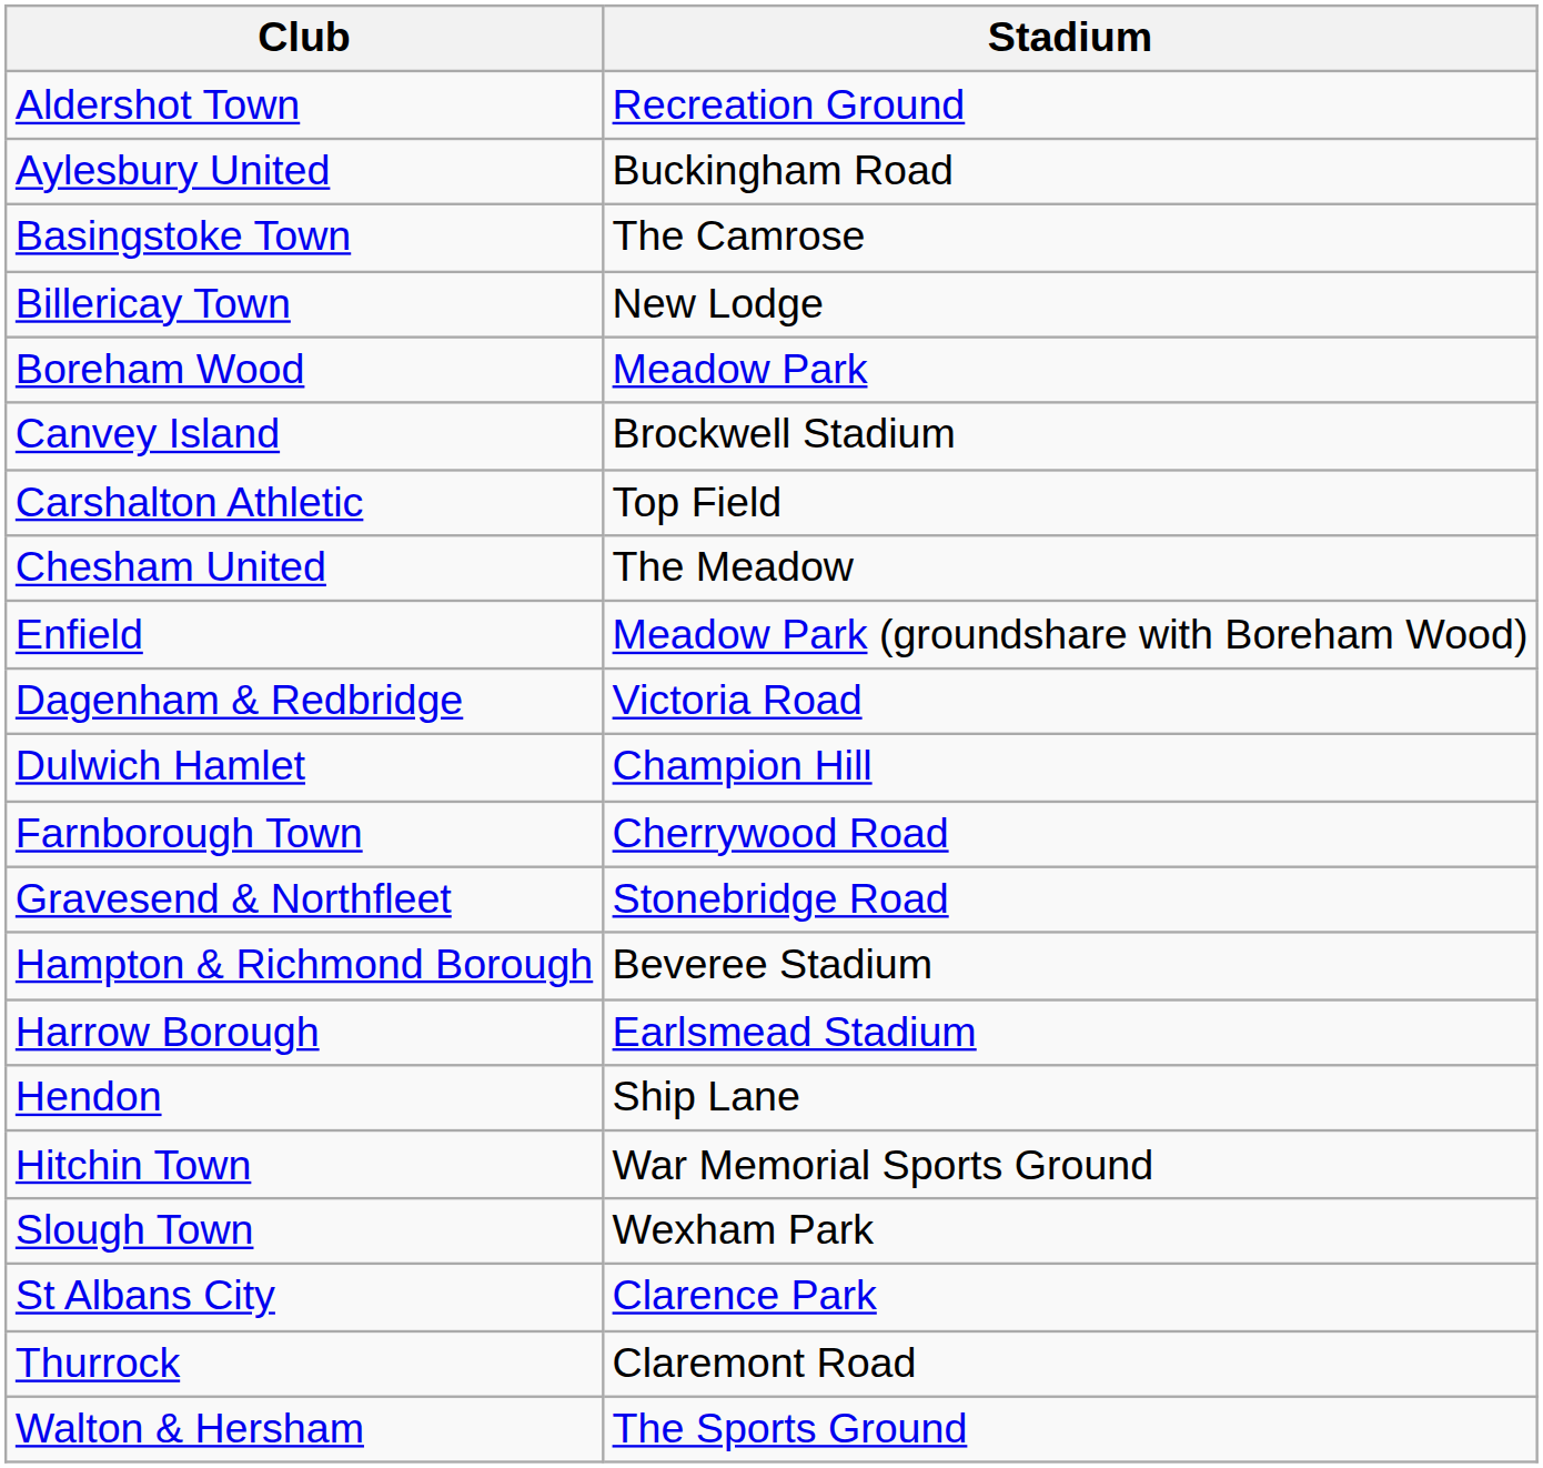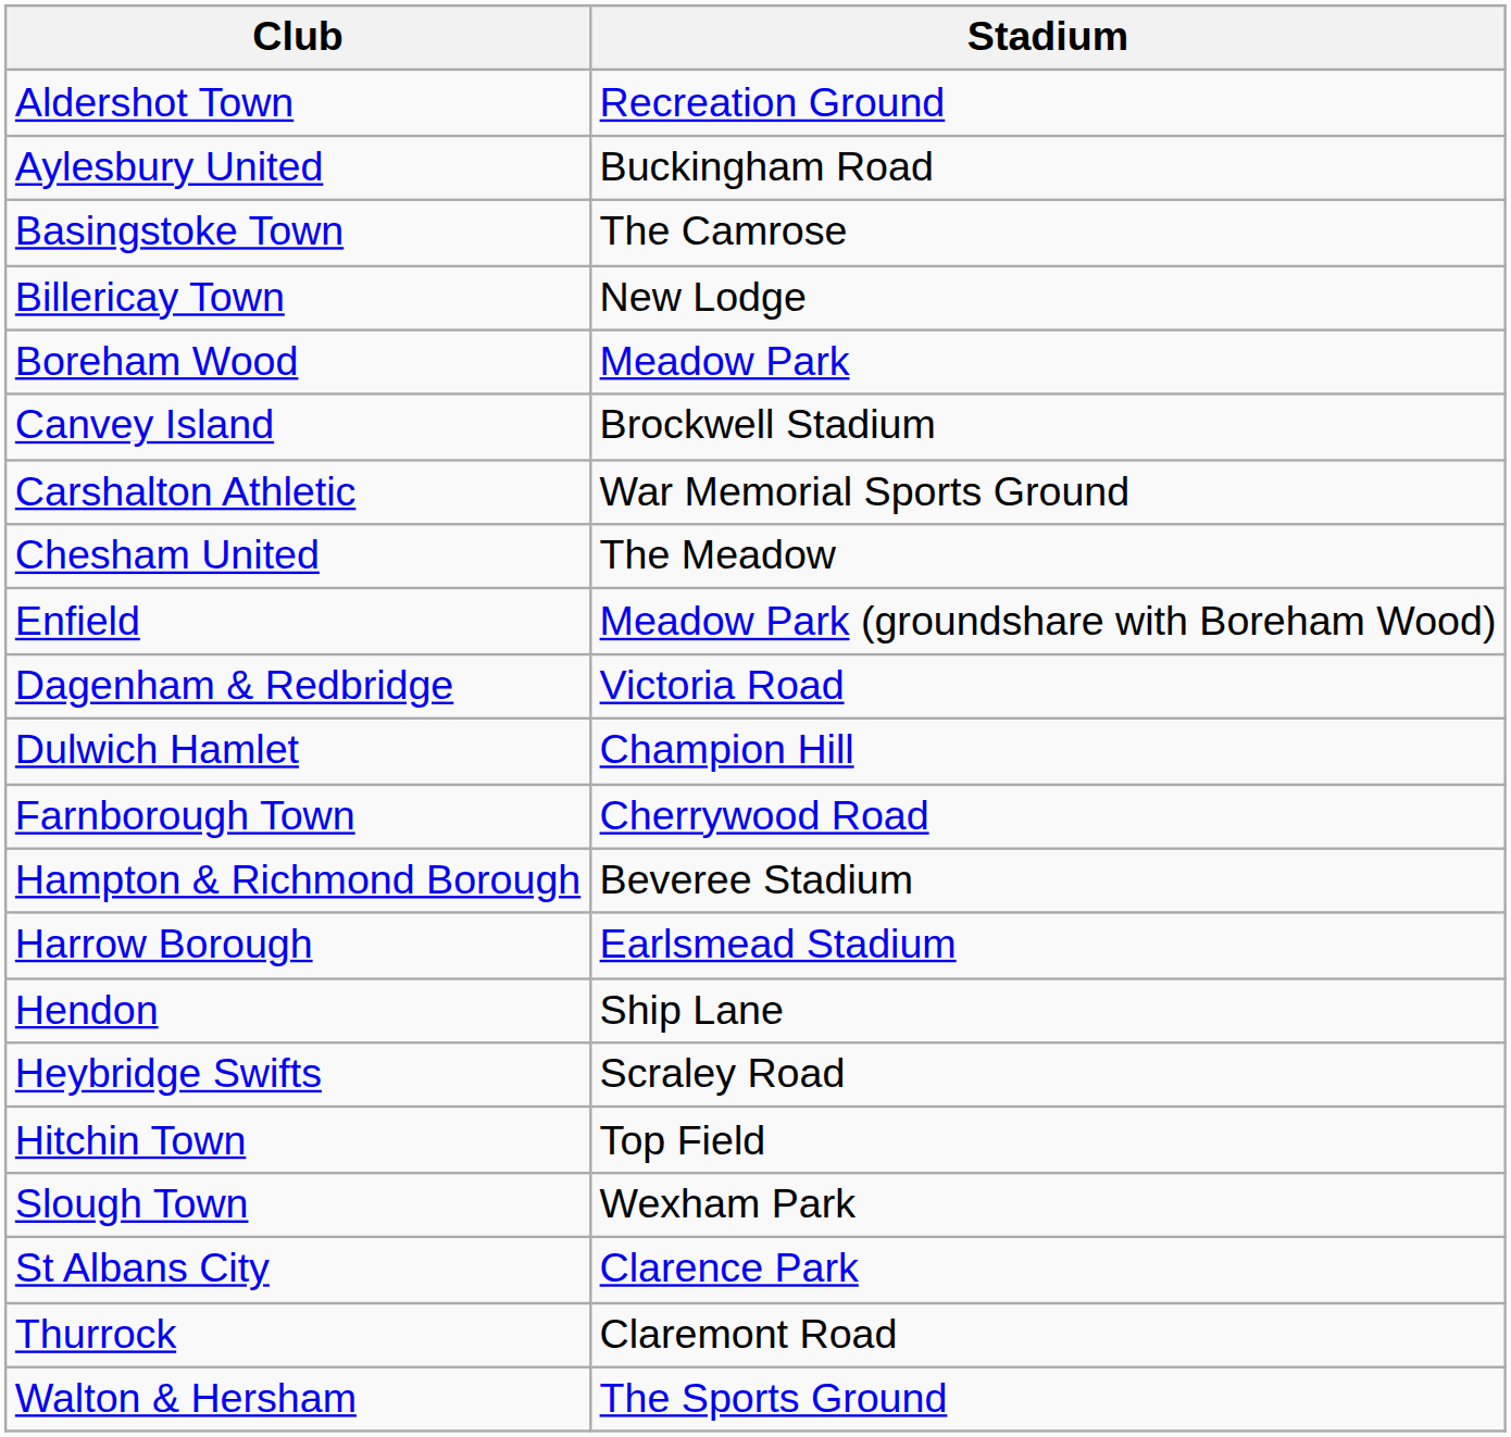Carshalton Athletic | Stadium: Top Field -> War Memorial Sports Ground
- row: Gravesend & Northfleet | Stonebridge Road
+ row: Heybridge Swifts | Scraley Road
Hitchin Town | Stadium: War Memorial Sports Ground -> Top Field
